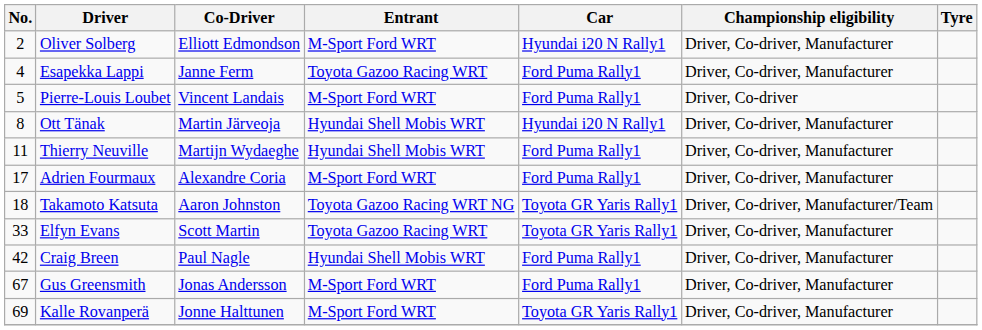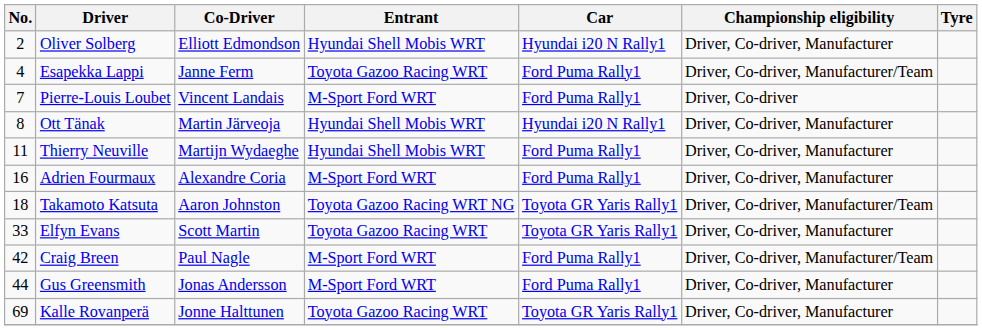Oliver Solberg | Entrant: M-Sport Ford WRT -> Hyundai Shell Mobis WRT
Esapekka Lappi | Championship eligibility: Driver, Co-driver, Manufacturer -> Driver, Co-driver, Manufacturer/Team
Pierre-Louis Loubet | No.: 5 -> 7
Adrien Fourmaux | No.: 17 -> 16
Craig Breen | Entrant: Hyundai Shell Mobis WRT -> M-Sport Ford WRT
Craig Breen | Championship eligibility: Driver, Co-driver, Manufacturer -> Driver, Co-driver, Manufacturer/Team
Gus Greensmith | No.: 67 -> 44
Kalle Rovanperä | Entrant: M-Sport Ford WRT -> Toyota Gazoo Racing WRT
